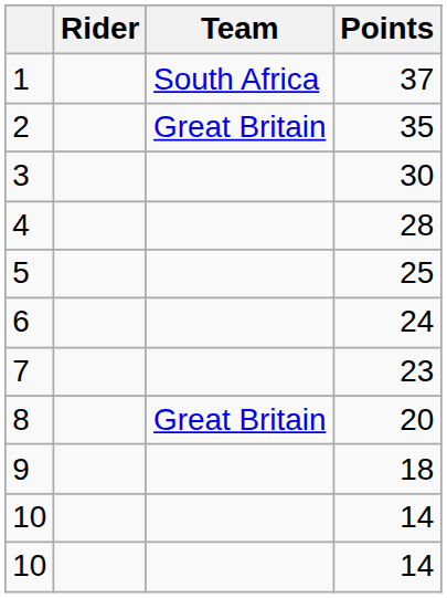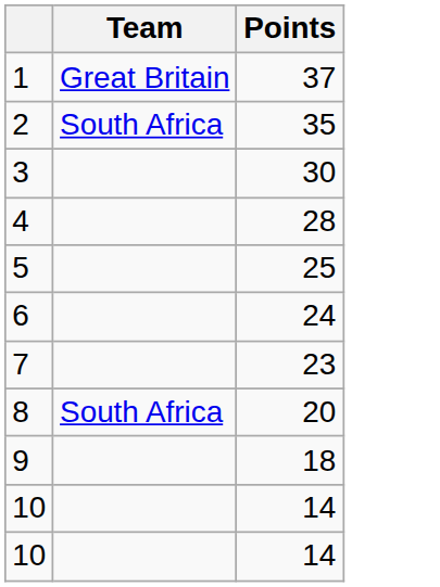- column: Rider
1 | Team: South Africa -> Great Britain
2 | Team: Great Britain -> South Africa
8 | Team: Great Britain -> South Africa
